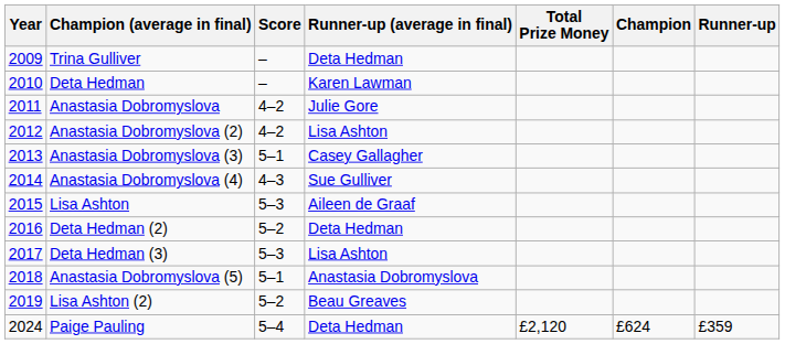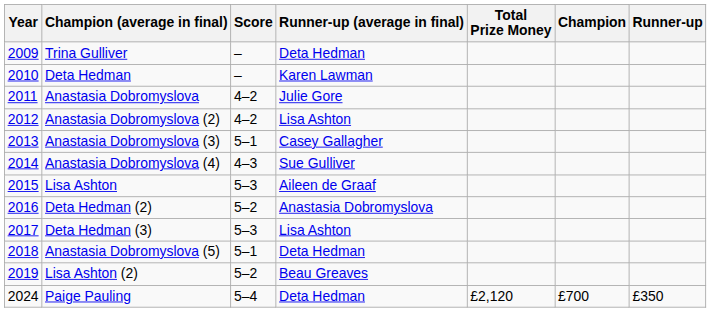Deta Hedman (2) | Runner-up (average in final): Deta Hedman -> Anastasia Dobromyslova
Anastasia Dobromyslova (5) | Runner-up (average in final): Anastasia Dobromyslova -> Deta Hedman
Paige Pauling | Champion: £624 -> £700
Paige Pauling | Runner-up: £359 -> £350
